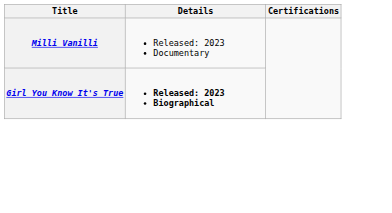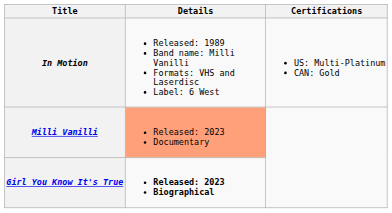+ row: In Motion | Released: 1989 Band name: Milli Vanilli Formats: VHS and Laserdisc Label: 6 West | US: Multi-Platinum CAN: Gold
Milli Vanilli | Details: no background -> lightsalmon background
